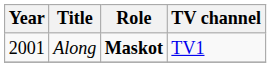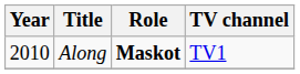Along | Year: 2001 -> 2010
